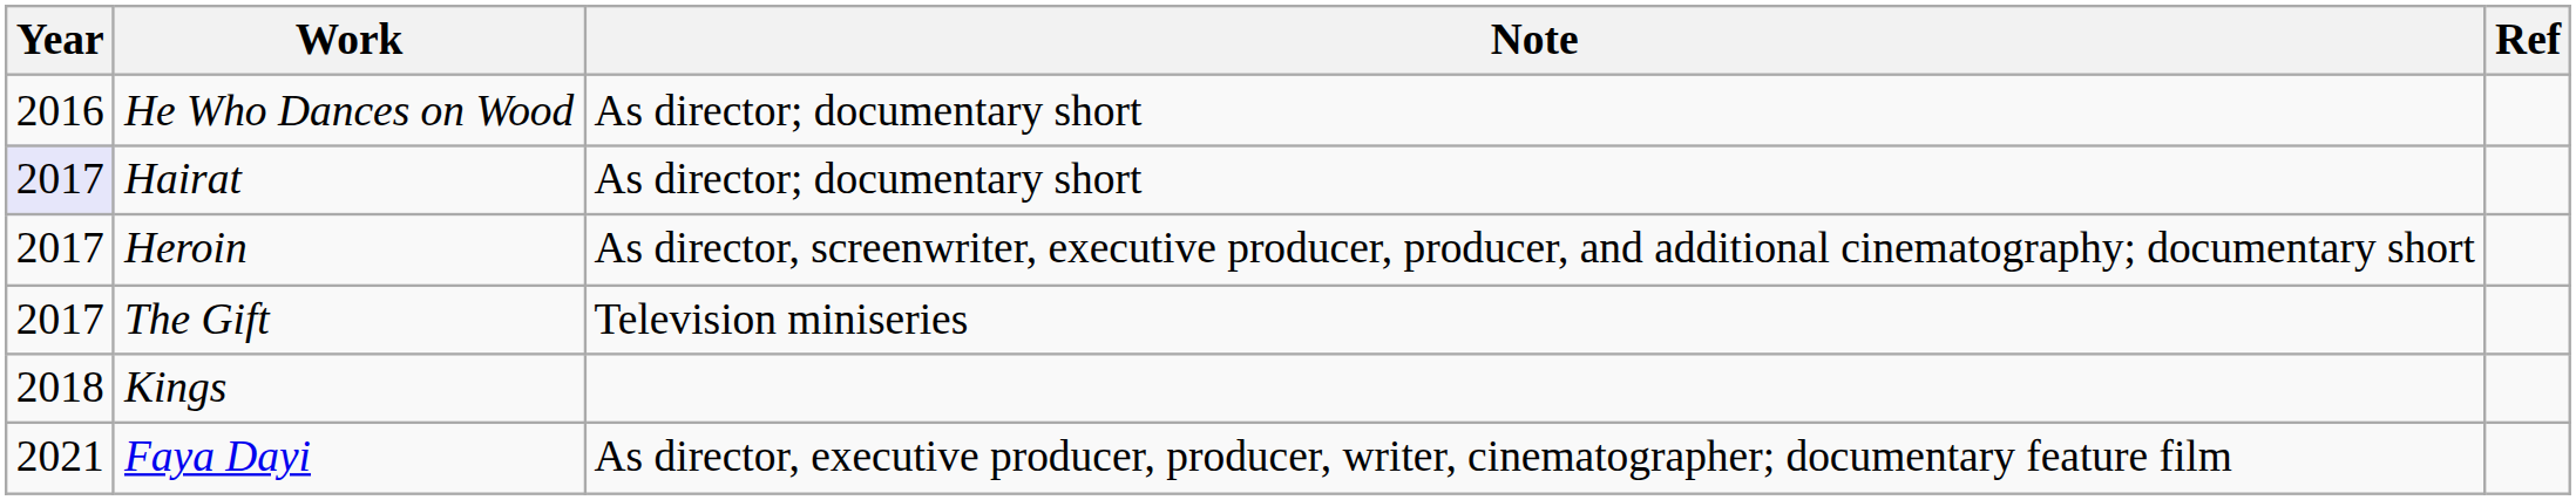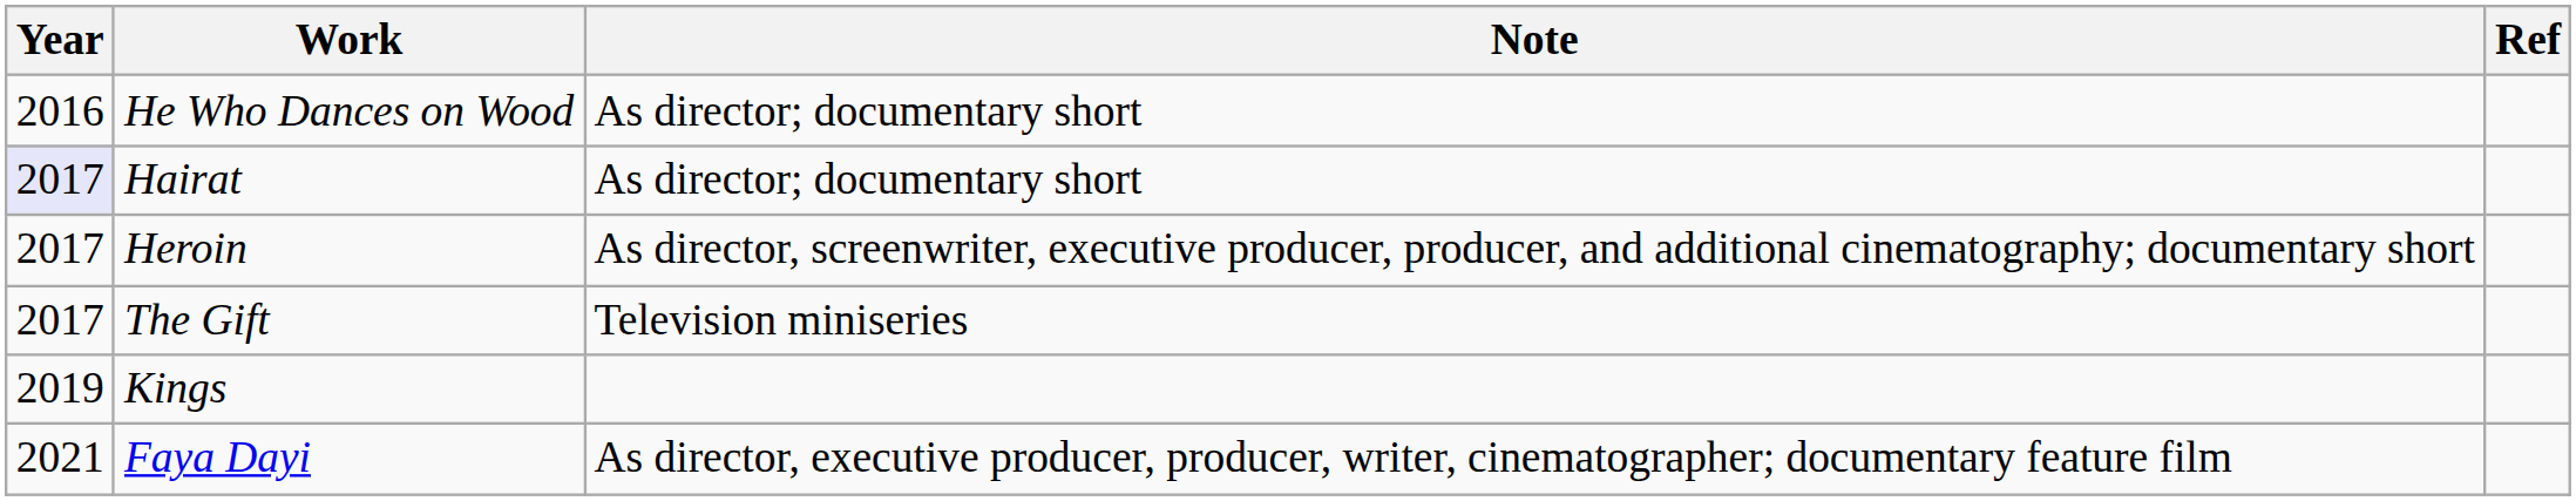Kings | Year: 2018 -> 2019
